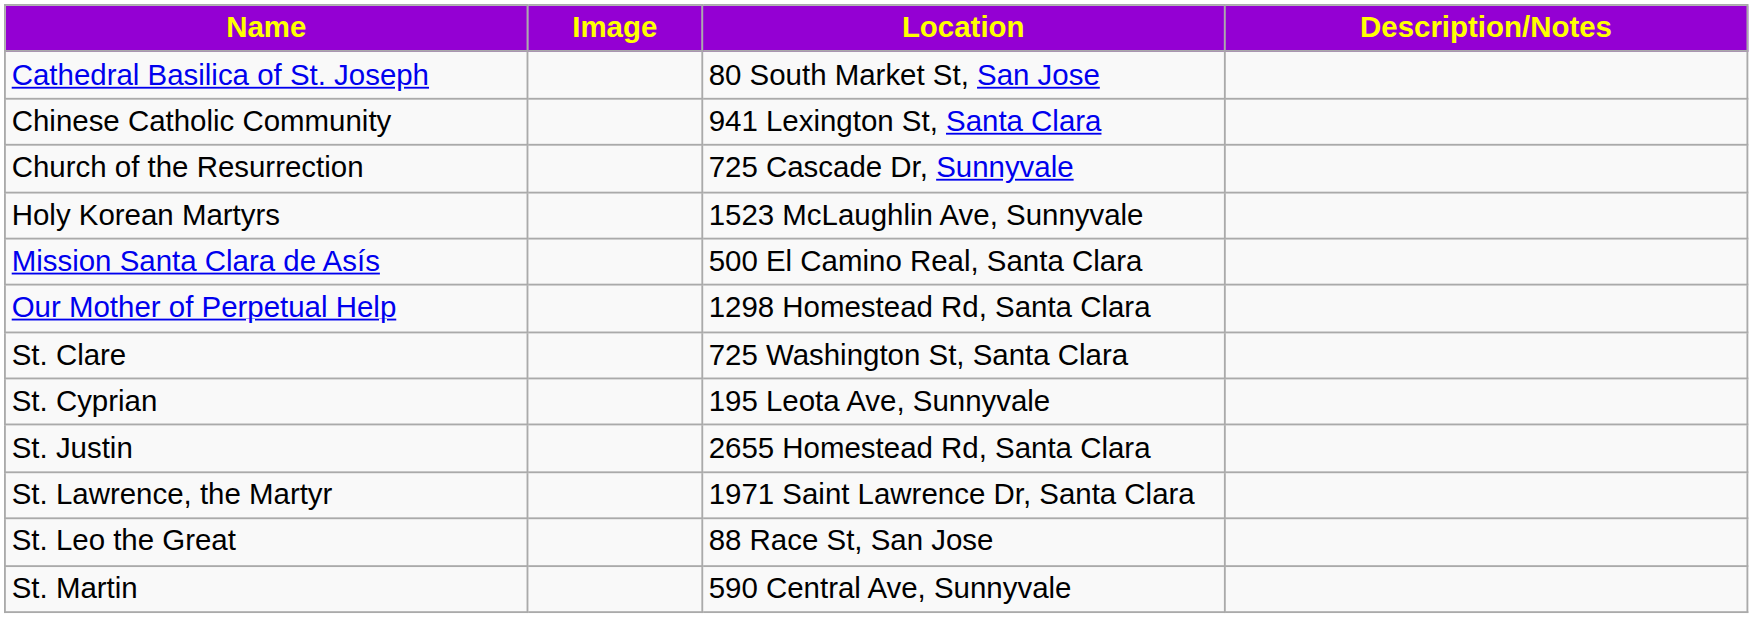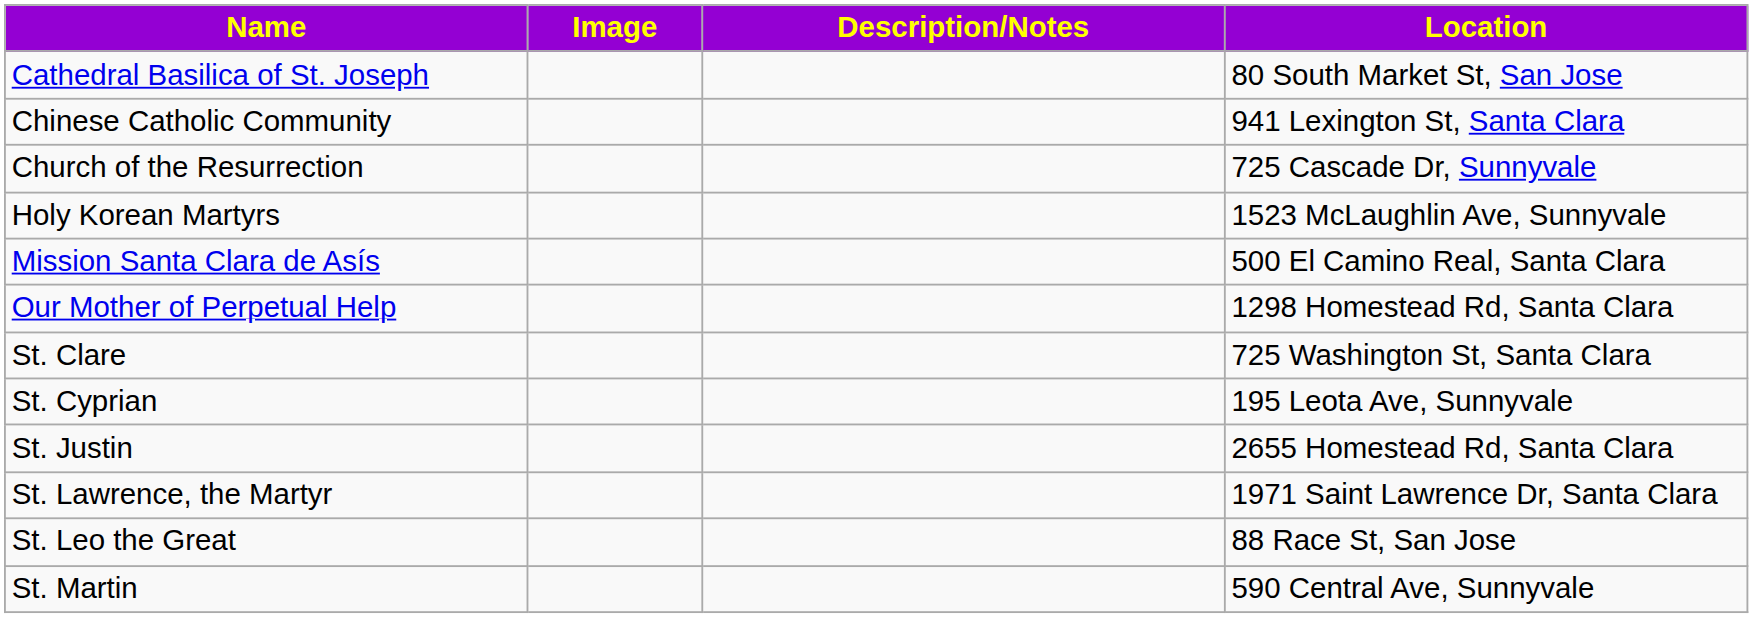columns swapped: Location <-> Description/Notes
